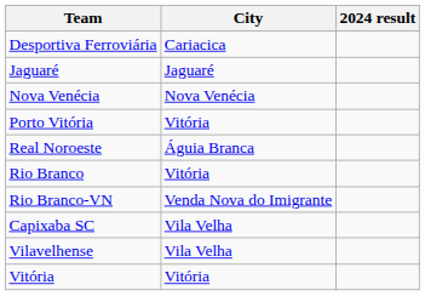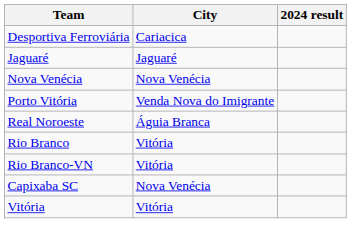Porto Vitória | City: Vitória -> Venda Nova do Imigrante
Rio Branco-VN | City: Venda Nova do Imigrante -> Vitória
Capixaba SC | City: Vila Velha -> Nova Venécia
- row: Vilavelhense | Vila Velha
